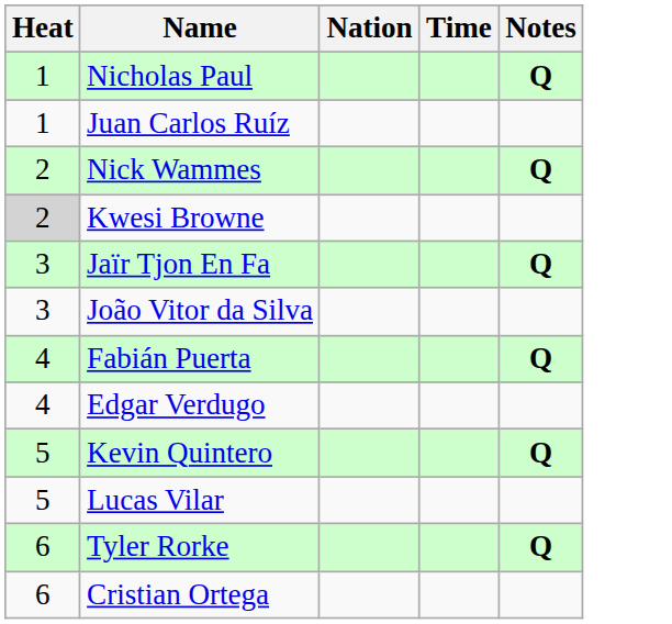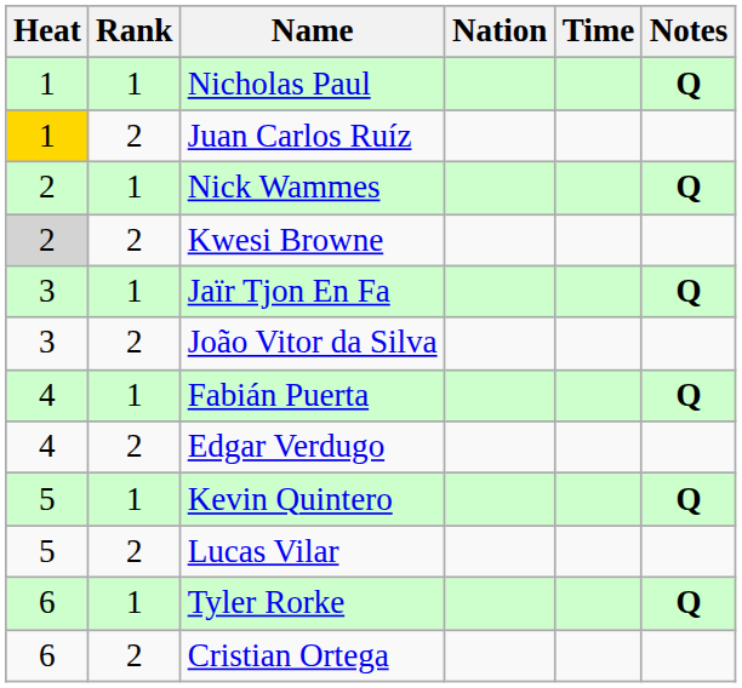+ column: Rank | 1 | 2 | 1 | 2 | 1 | 2 | 1 | 2 | 1 | 2 | 1 | 2
Juan Carlos Ruíz | Heat: no background -> gold background
